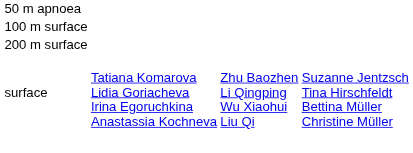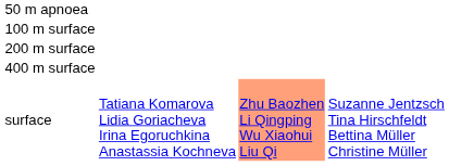+ row: 400 m surface
surface | column 3: no background -> lightsalmon background
